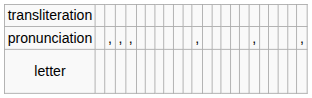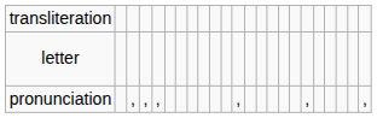rows swapped: letter <-> pronunciation
